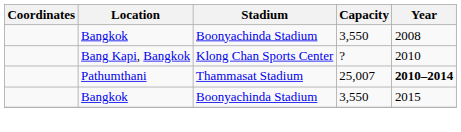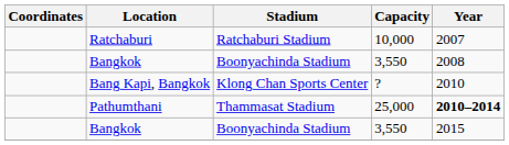+ row: Ratchaburi | Ratchaburi Stadium | 10,000 | 2007
Pathumthani | Capacity: 25,007 -> 25,000
